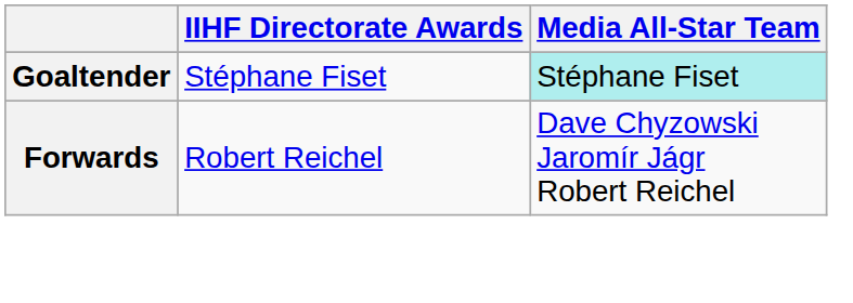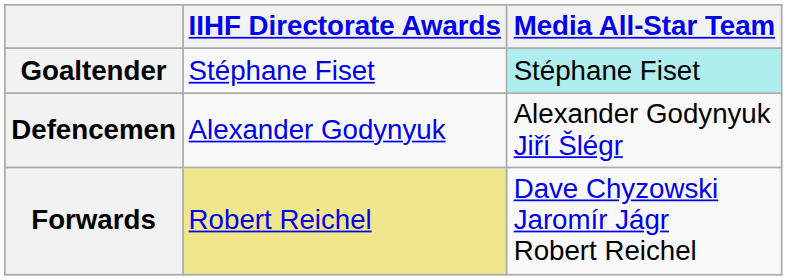+ row: Defencemen | Alexander Godynyuk | Alexander Godynyuk Jiří Šlégr
Forwards | IIHF Directorate Awards: no background -> khaki background
